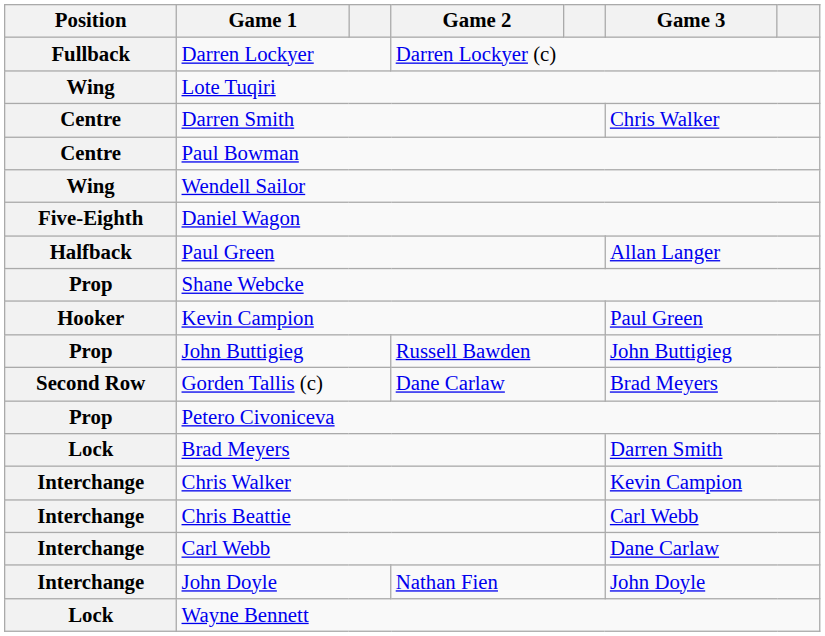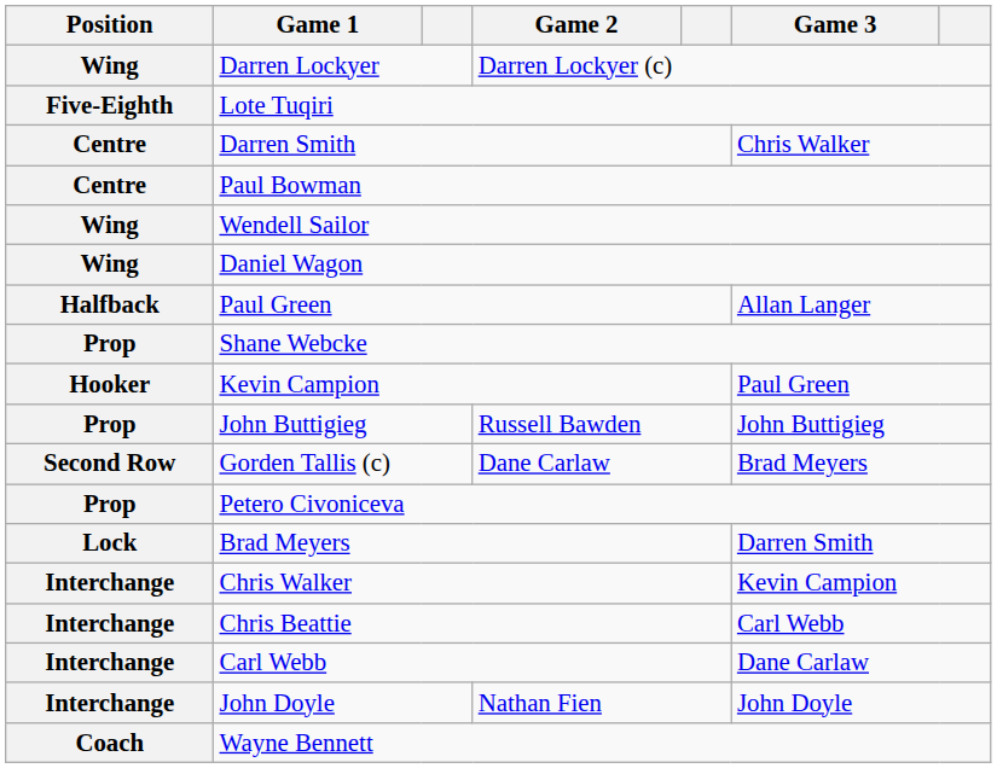Darren Lockyer | Position: Fullback -> Wing
Lote Tuqiri | Position: Wing -> Five-Eighth
Daniel Wagon | Position: Five-Eighth -> Wing
Wayne Bennett | Position: Lock -> Coach
